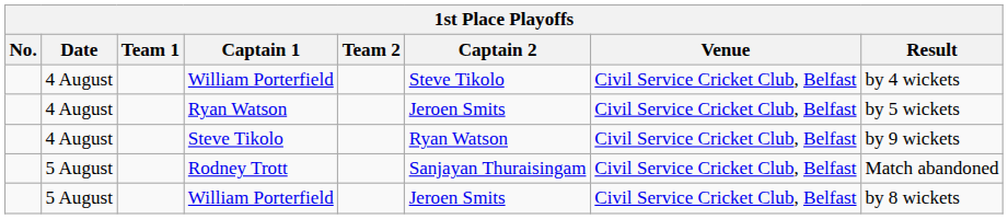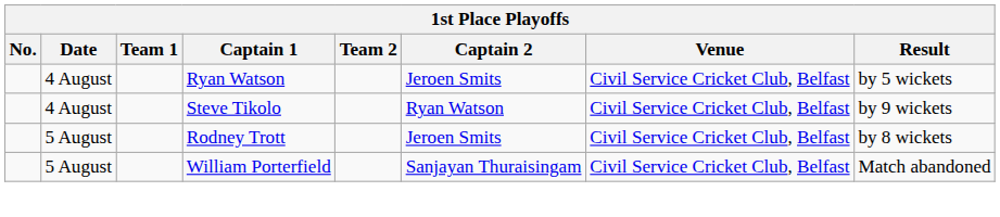- row: 4 August | William Porterfield | Steve Tikolo | Civil Service Cricket Club, Belfast | by 4 wickets
Rodney Trott | Captain 2: Sanjayan Thuraisingam -> Jeroen Smits
Rodney Trott | Result: Match abandoned -> by 8 wickets
5 August / William Porterfield | Captain 2: Jeroen Smits -> Sanjayan Thuraisingam
5 August / William Porterfield | Result: by 8 wickets -> Match abandoned
